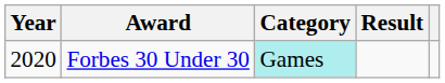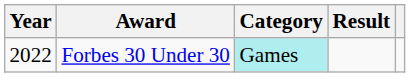Forbes 30 Under 30 | Year: 2020 -> 2022
